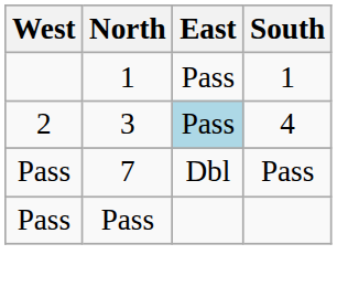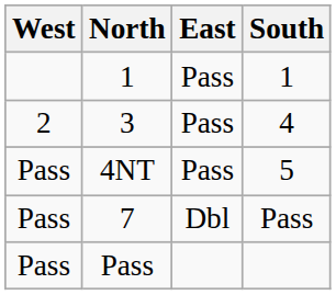3 | East: lightblue background -> no background
+ row: Pass | 4NT | Pass | 5
